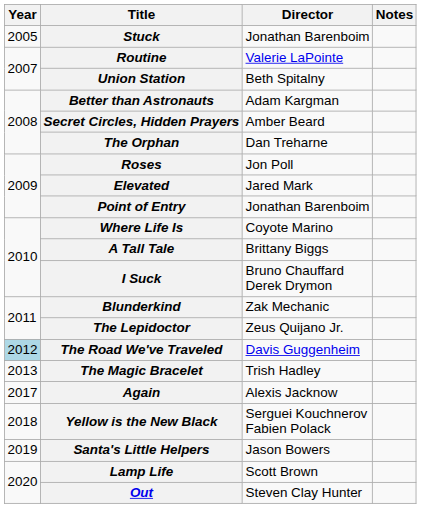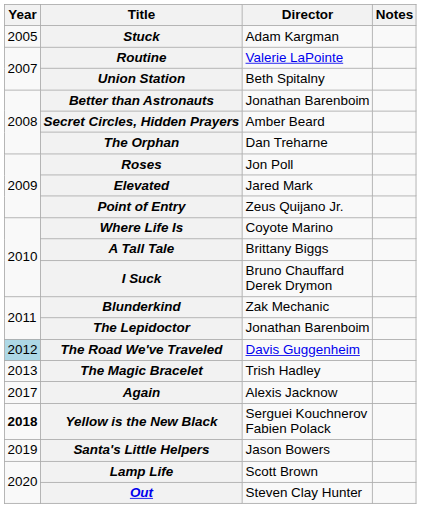Stuck | Director: Jonathan Barenboim -> Adam Kargman
Better than Astronauts | Director: Adam Kargman -> Jonathan Barenboim
Point of Entry | Director: Jonathan Barenboim -> Zeus Quijano Jr.
The Lepidoctor | Director: Zeus Quijano Jr. -> Jonathan Barenboim
Yellow is the New Black | Year: normal -> bold
